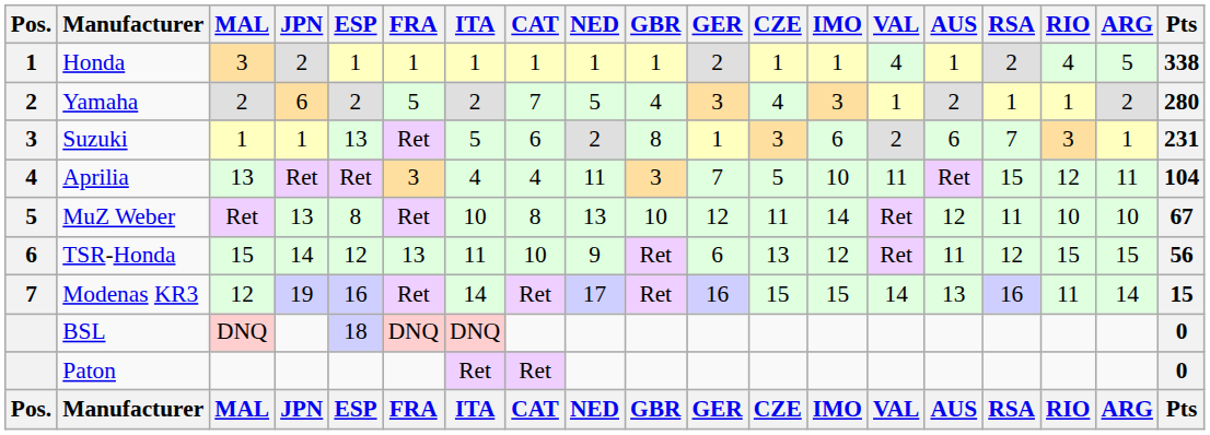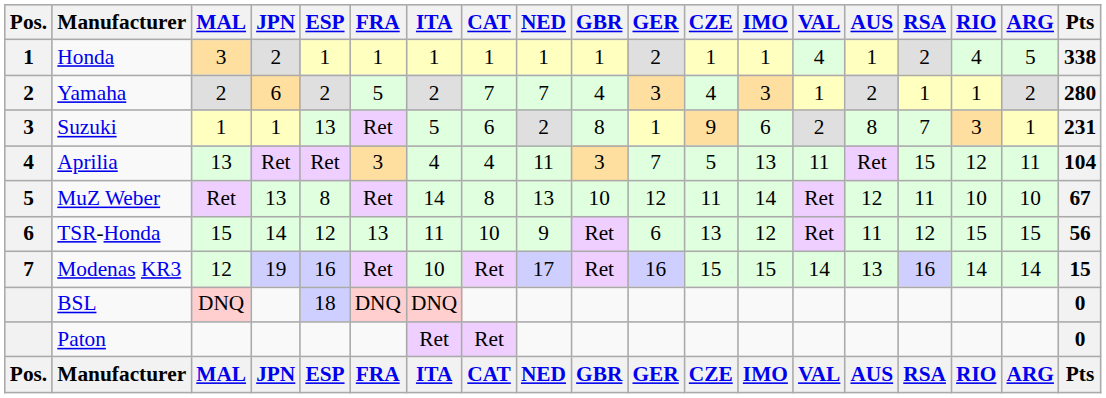Yamaha | NED: 5 -> 7
Suzuki | CZE: 3 -> 9
Suzuki | AUS: 6 -> 8
Aprilia | IMO: 10 -> 13
MuZ Weber | ITA: 10 -> 14
Modenas KR3 | ITA: 14 -> 10
Modenas KR3 | RIO: 11 -> 14
